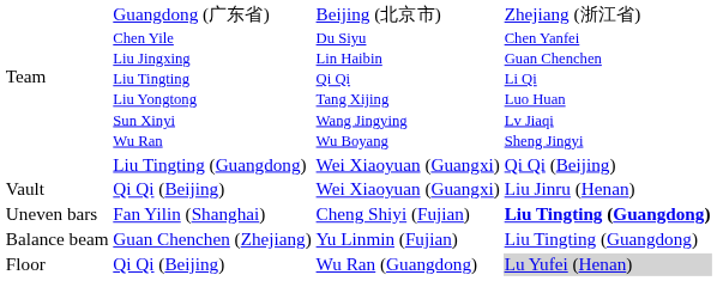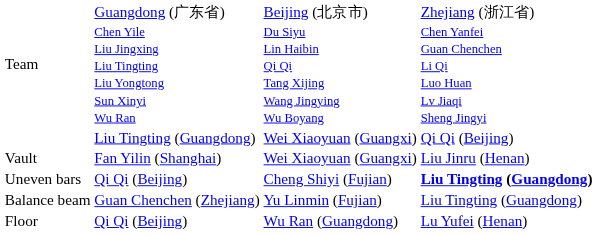Vault | column 2: Qi Qi (Beijing) -> Fan Yilin (Shanghai)
Uneven bars | column 2: Fan Yilin (Shanghai) -> Qi Qi (Beijing)
Floor | column 4: lightgrey background -> no background
